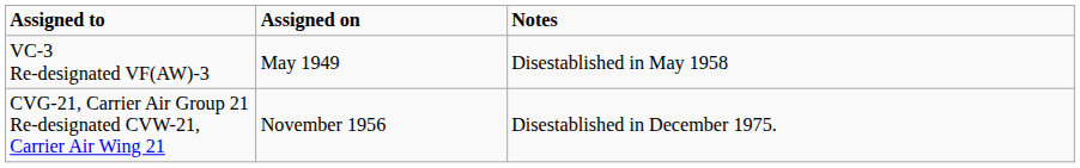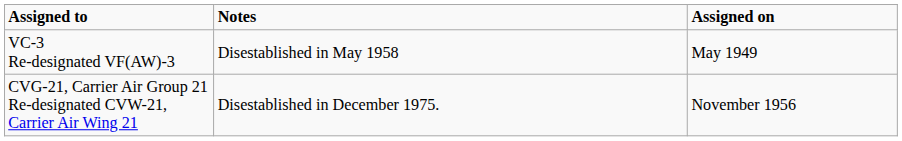columns swapped: Assigned on <-> Notes
